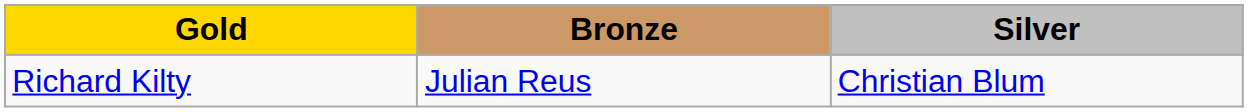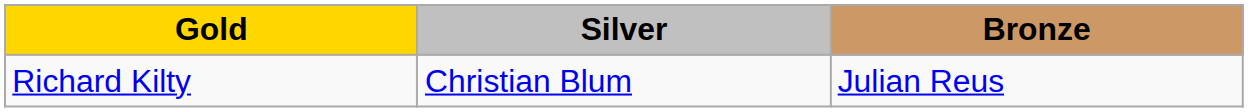columns swapped: Silver <-> Bronze
